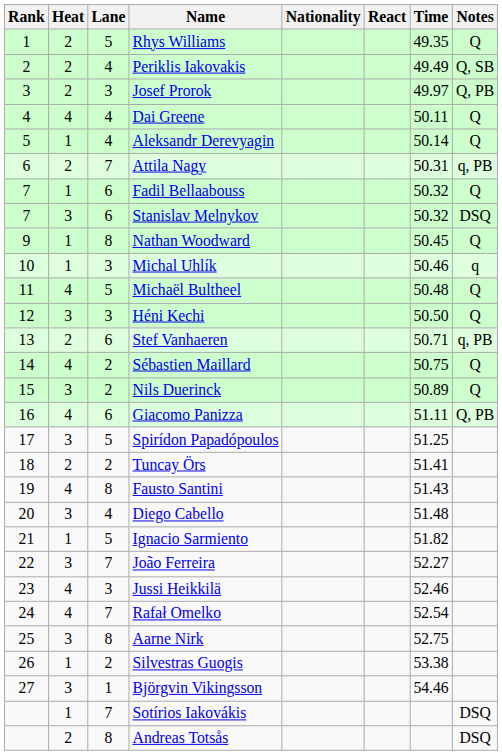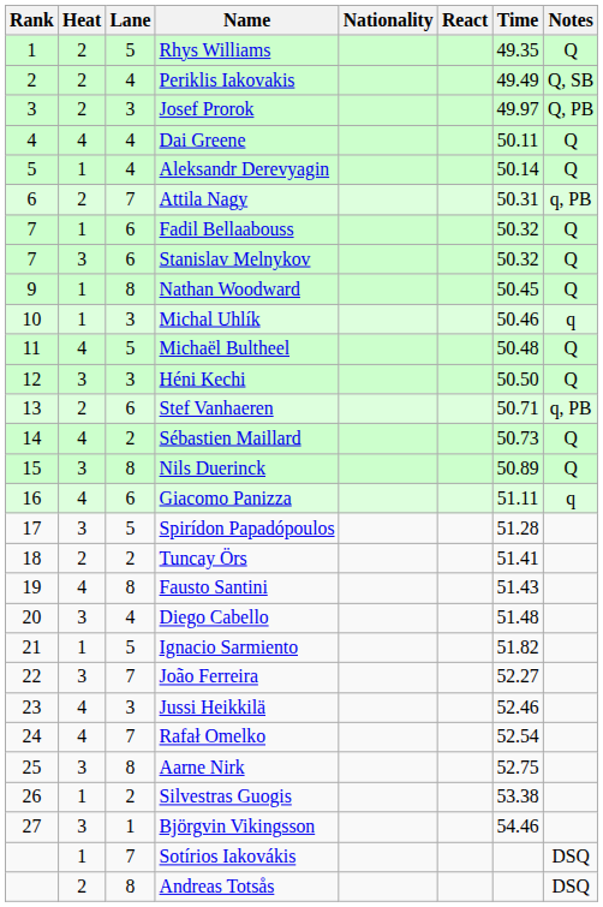Stanislav Melnykov | Notes: DSQ -> Q
Sébastien Maillard | Time: 50.75 -> 50.73
Nils Duerinck | Lane: 2 -> 8
Giacomo Panizza | Notes: Q, PB -> q
Spirídon Papadópoulos | Time: 51.25 -> 51.28
